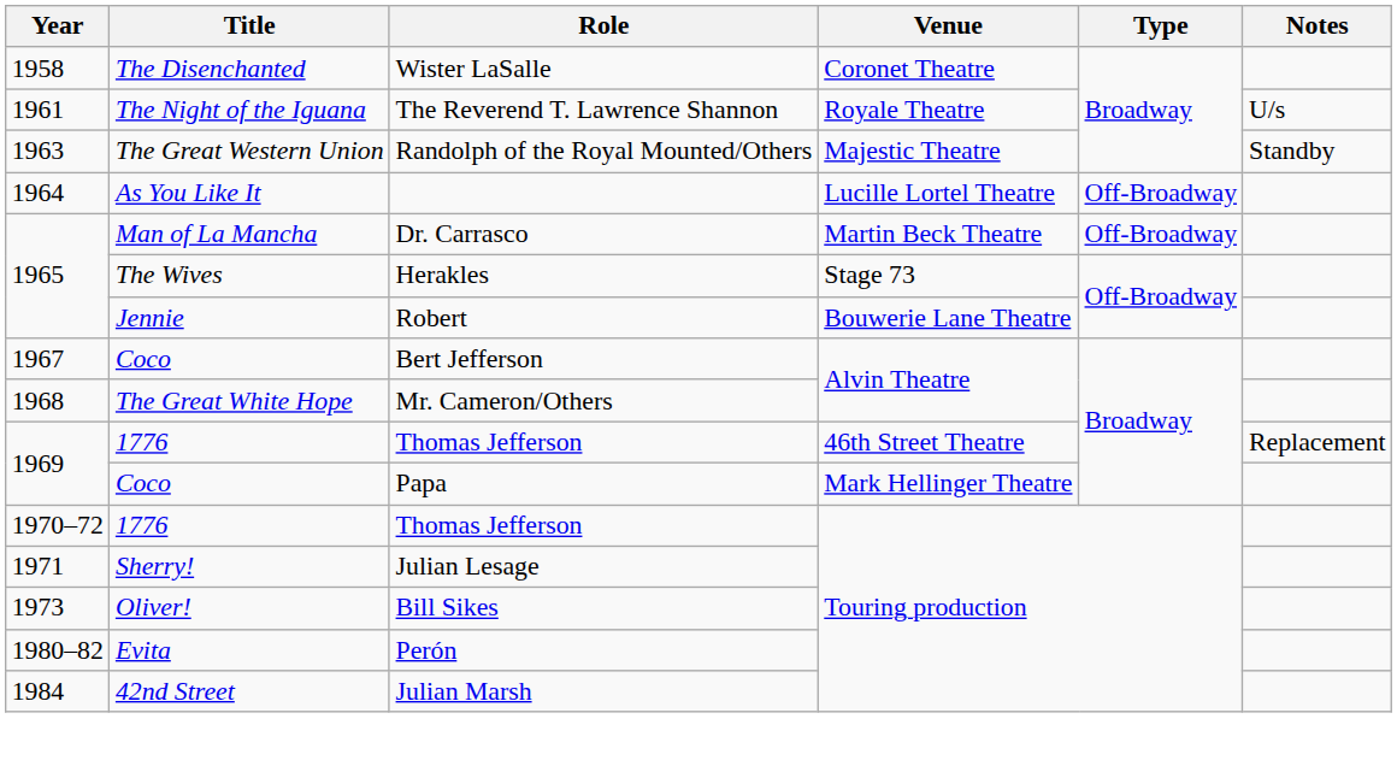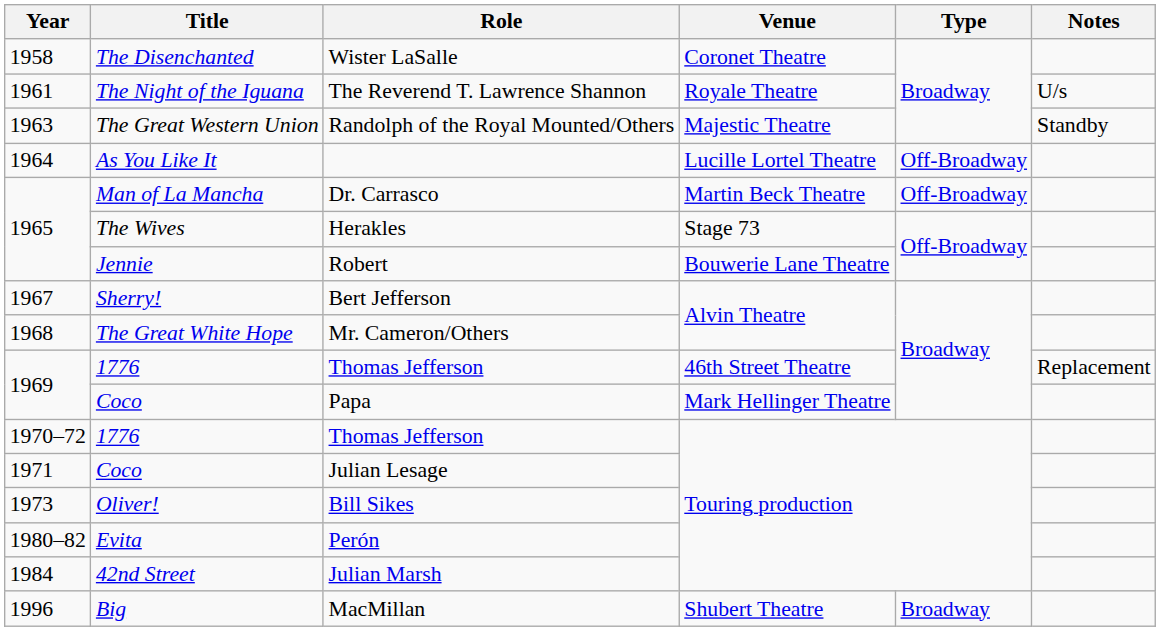Bert Jefferson | Title: Coco -> Sherry!
Julian Lesage | Title: Sherry! -> Coco
+ row: 1996 | Big | MacMillan | Shubert Theatre | Broadway
